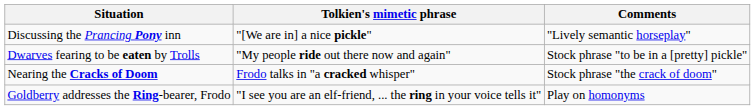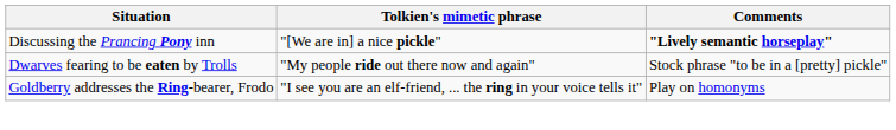Discussing the Prancing Pony inn | Comments: normal -> bold
- row: Nearing the Cracks of Doom | Frodo talks in "a cracked whisper" | Stock phrase "the crack of doom"
